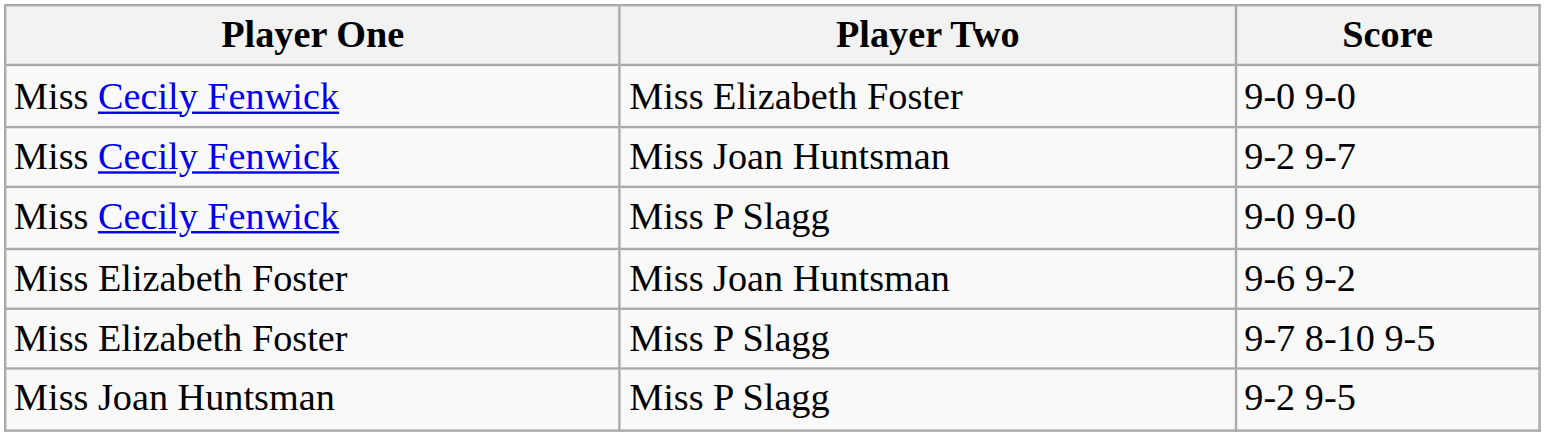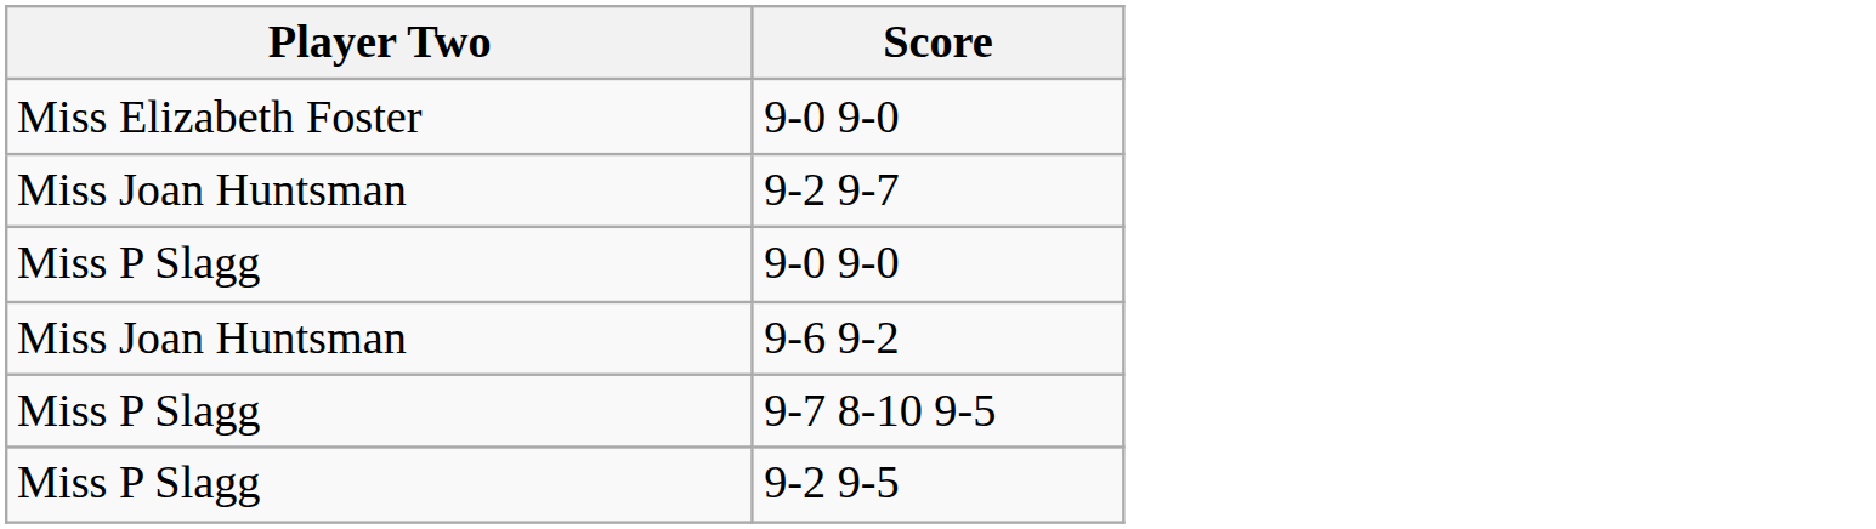- column: Player One | Miss Cecily Fenwick | Miss Cecily Fenwick | Miss Cecily Fenwick | Miss Elizabeth Foster | Miss Elizabeth Foster | Miss Joan Huntsman
